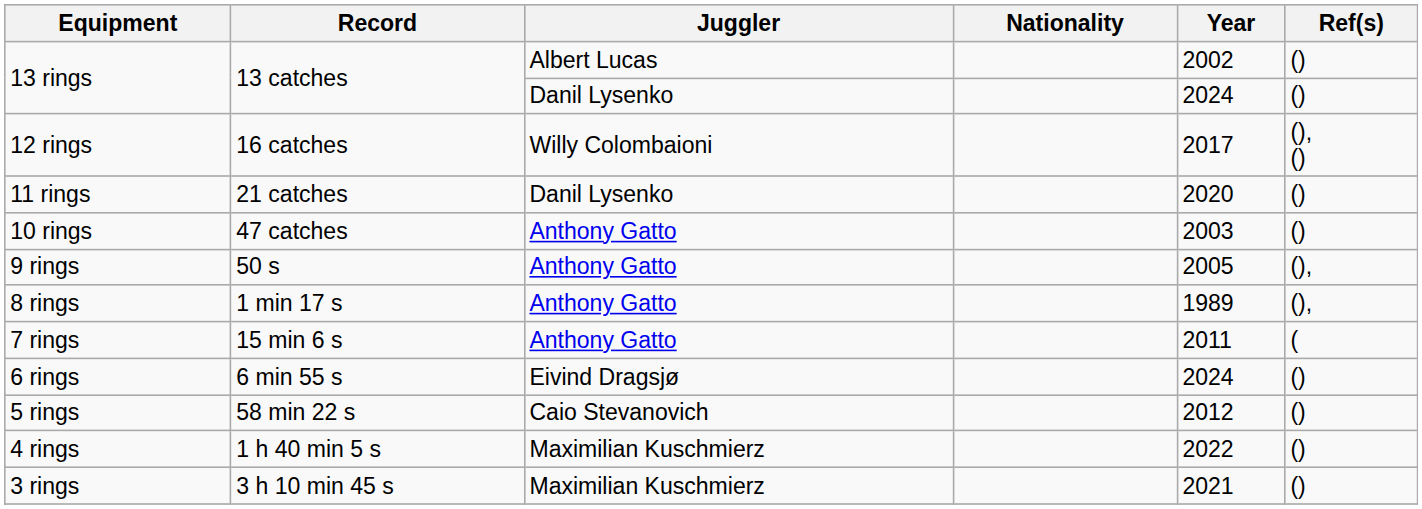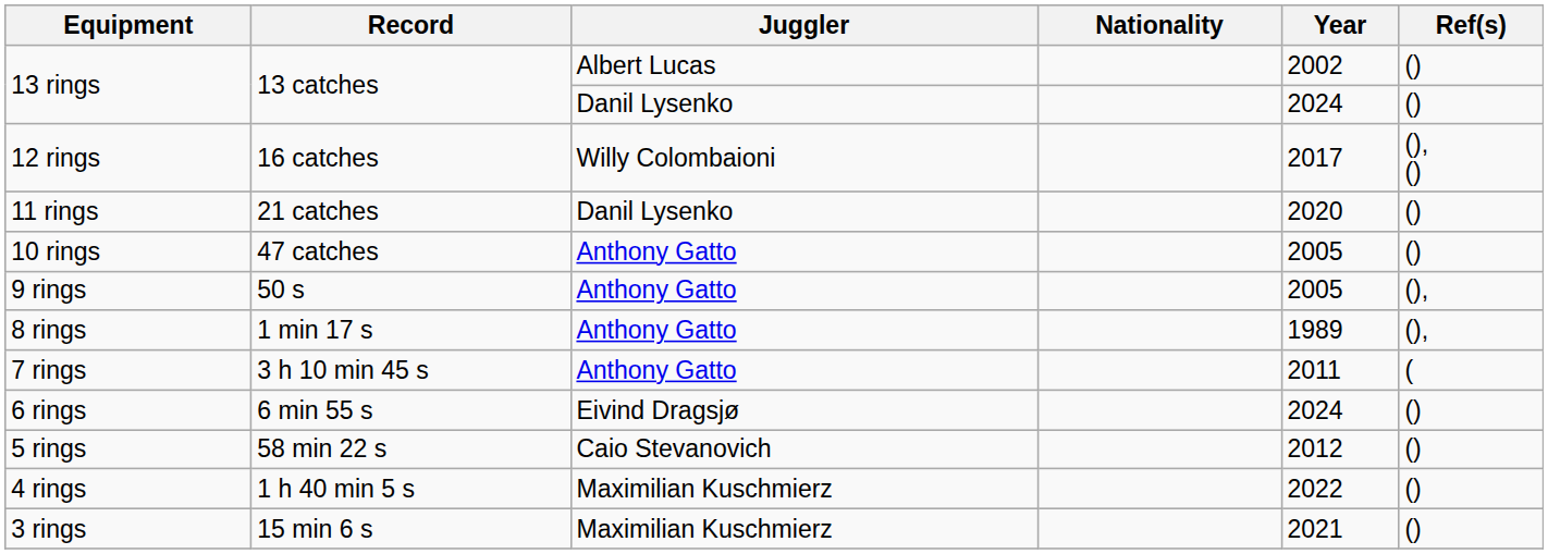10 rings | Year: 2003 -> 2005
7 rings | Record: 15 min 6 s -> 3 h 10 min 45 s
3 rings | Record: 3 h 10 min 45 s -> 15 min 6 s
